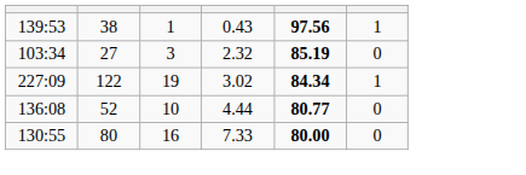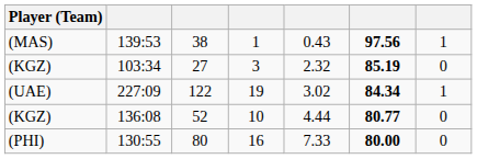+ column: Player (Team) | (MAS) | (KGZ) | (UAE) | (KGZ) | (PHI)
